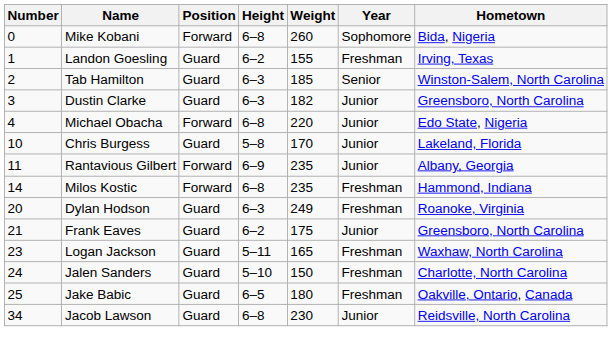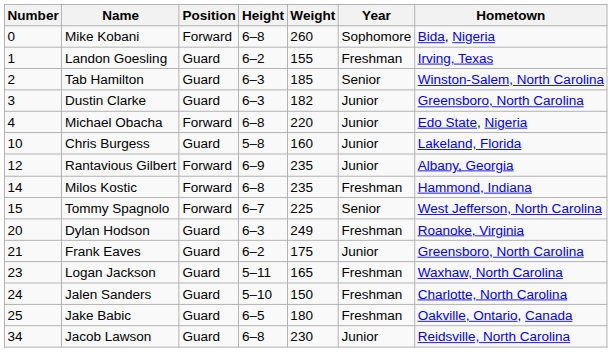Chris Burgess | Weight: 170 -> 160
Rantavious Gilbert | Number: 11 -> 12
+ row: 15 | Tommy Spagnolo | Forward | 6–7 | 225 | Senior | West Jefferson, North Carolina
